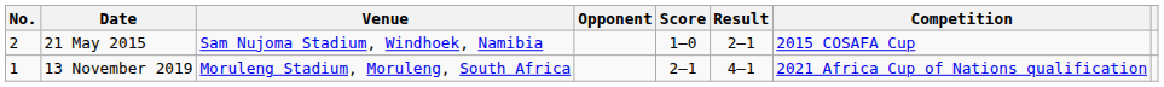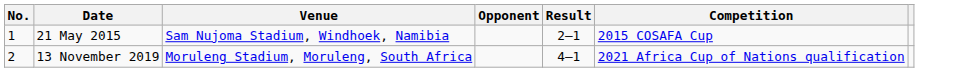- column: Score | 1–0 | 2–1
21 May 2015 | No.: 2 -> 1
13 November 2019 | No.: 1 -> 2
